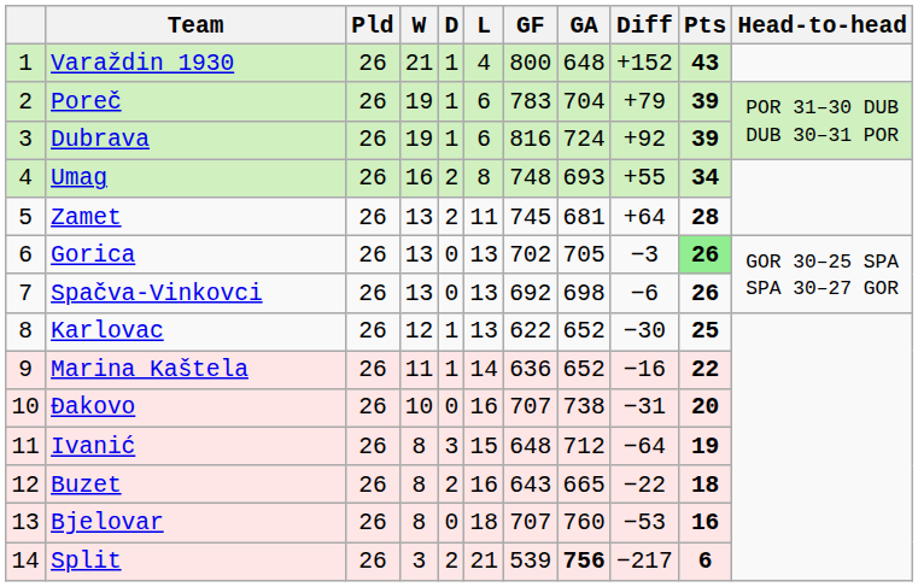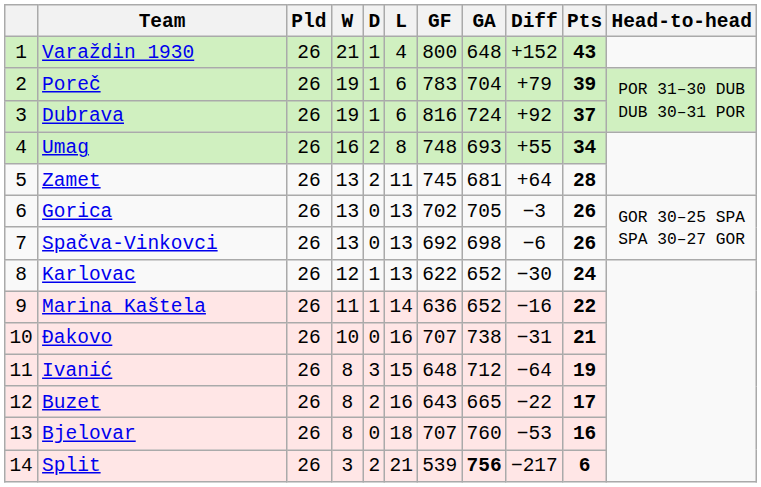Dubrava | Pts: 39 -> 37
Gorica | Pts: lightgreen background -> no background
Karlovac | Pts: 25 -> 24
Đakovo | Pts: 20 -> 21
Buzet | Pts: 18 -> 17
